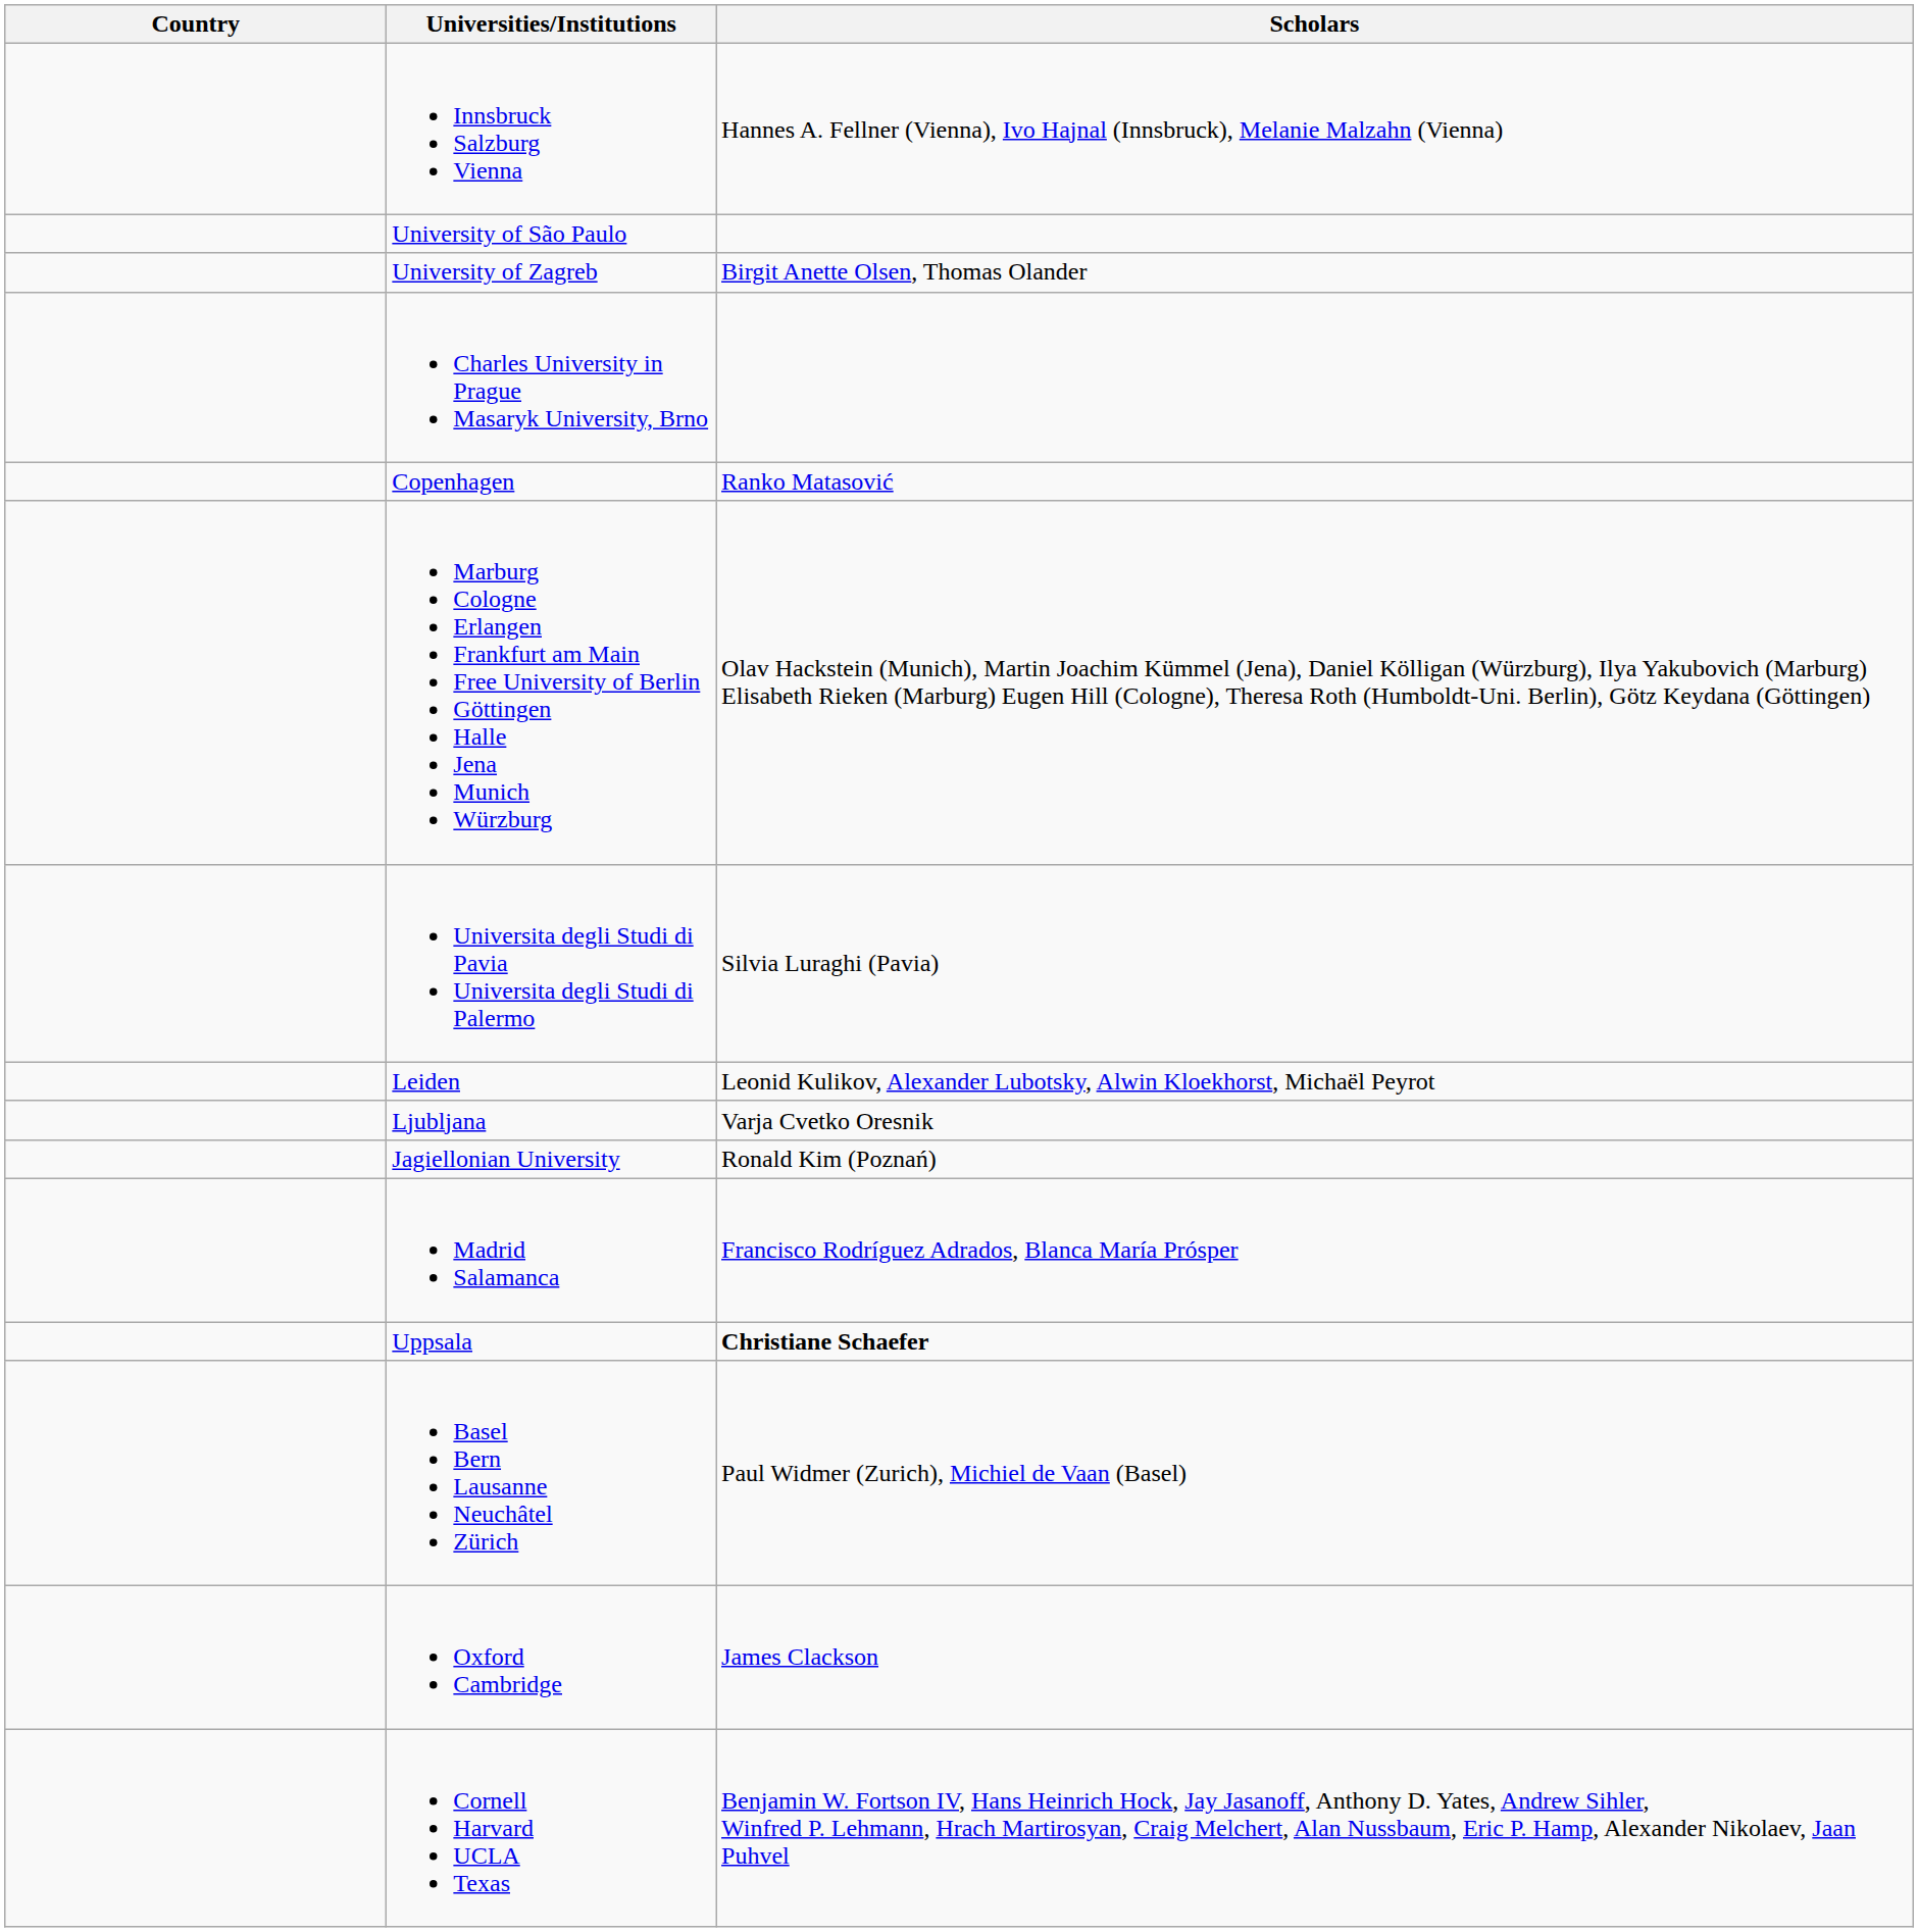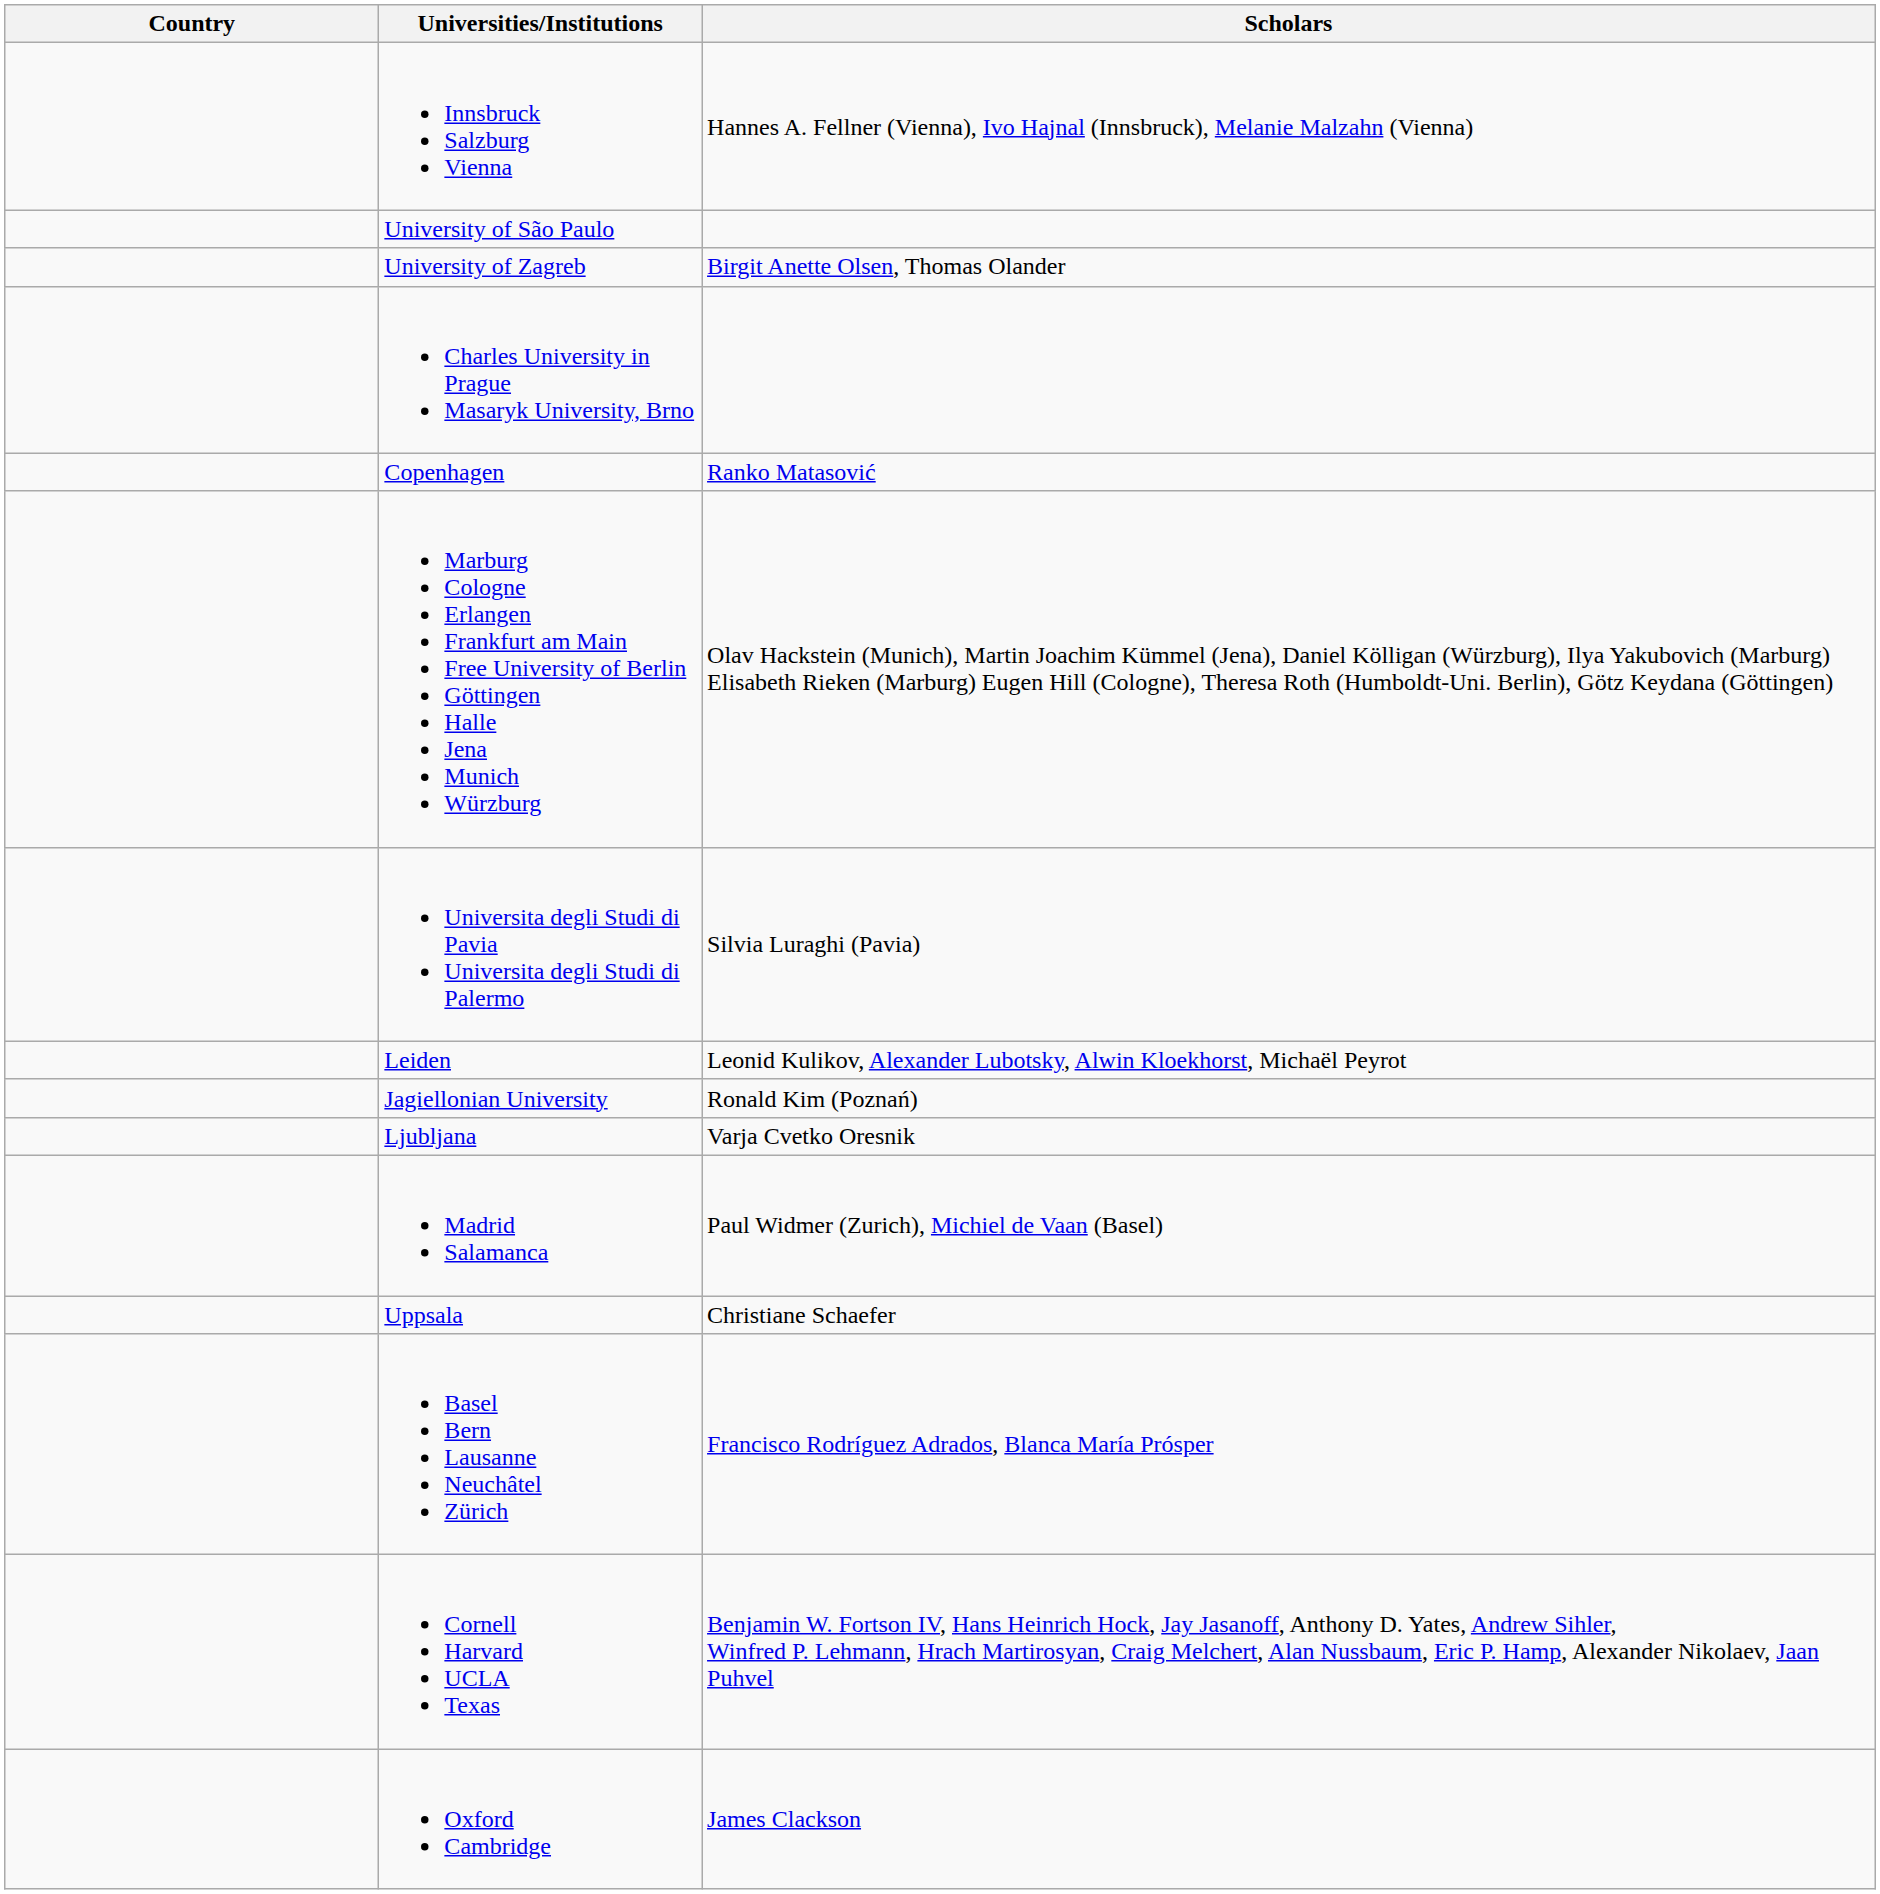rows swapped: Jagiellonian University <-> Ljubljana
Madrid Salamanca | Scholars: Francisco Rodríguez Adrados, Blanca María Prósper -> Paul Widmer (Zurich), Michiel de Vaan (Basel)
Uppsala | Scholars: bold -> normal
Basel Bern Lausanne Neuchâtel Zürich | Scholars: Paul Widmer (Zurich), Michiel de Vaan (Basel) -> Francisco Rodríguez Adrados, Blanca María Prósper
rows swapped: Oxford Cambridge <-> Cornell Harvard UCLA Texas
